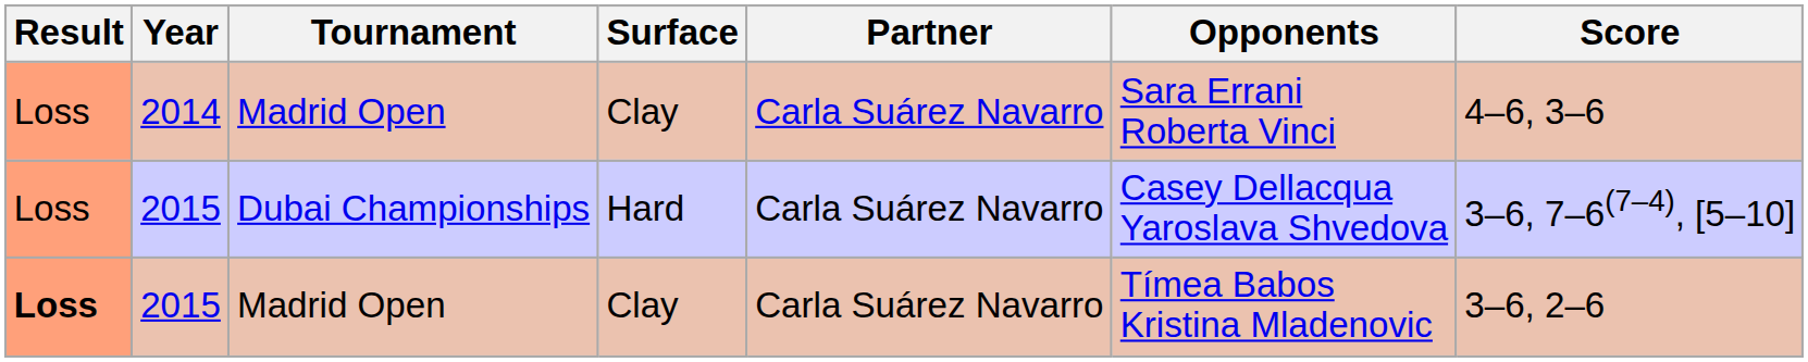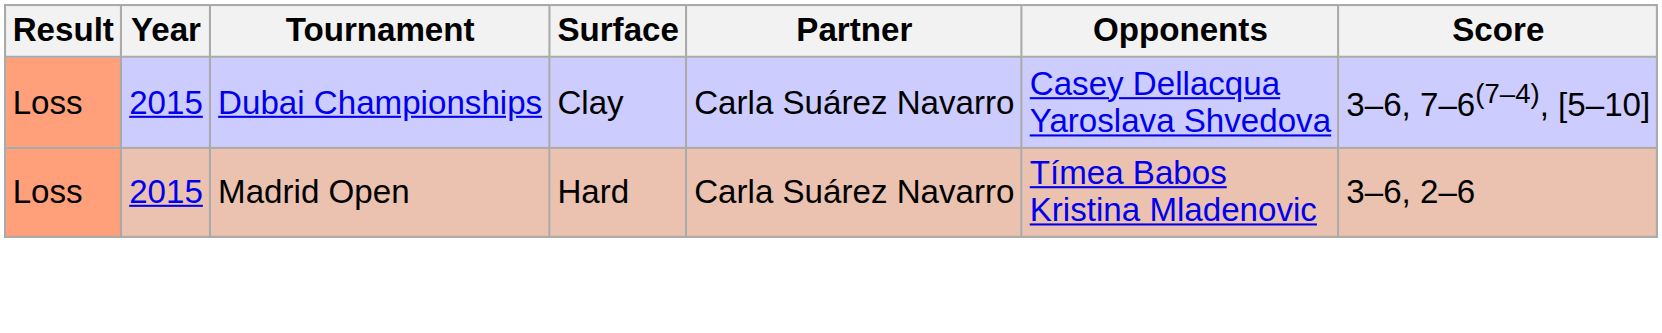- row: Loss | 2014 | Madrid Open | Clay | Carla Suárez Navarro | Sara Errani Roberta Vinci | 4–6, 3–6
2015 / Dubai Championships | Surface: Hard -> Clay
2015 / Madrid Open | Result: bold -> normal
2015 / Madrid Open | Surface: Clay -> Hard
